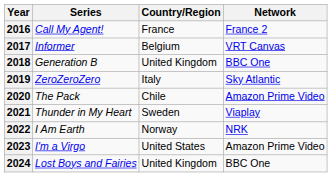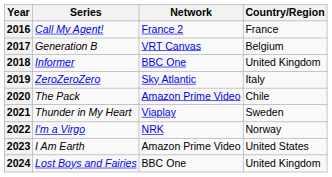columns swapped: Network <-> Country/Region
2017 | Series: Informer -> Generation B
2018 | Series: Generation B -> Informer
2022 | Series: I Am Earth -> I'm a Virgo
2023 | Series: I'm a Virgo -> I Am Earth
